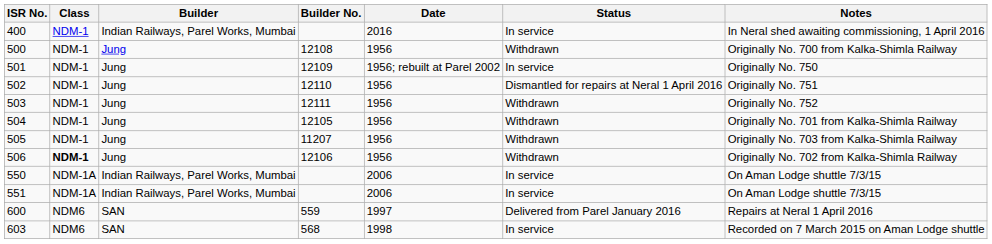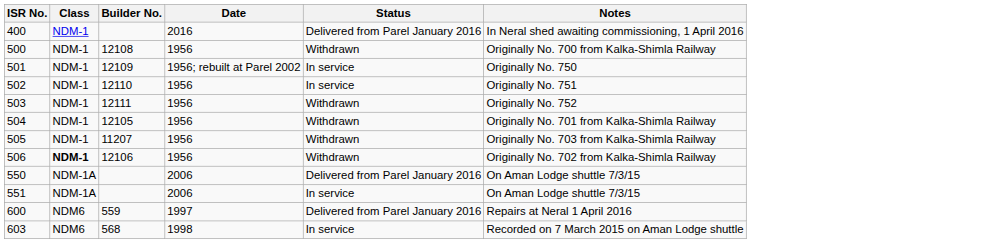- column: Builder | Indian Railways, Parel Works, Mumbai | Jung | Jung | Jung | Jung | Jung | Jung | Jung | Indian Railways, Parel Works, Mumbai | Indian Railways, Parel Works, Mumbai | SAN | SAN
400 | Status: In service -> Delivered from Parel January 2016
502 | Status: Dismantled for repairs at Neral 1 April 2016 -> In service
550 | Status: In service -> Delivered from Parel January 2016
